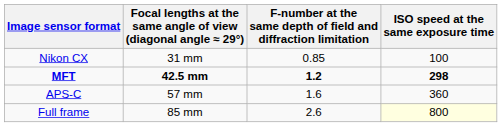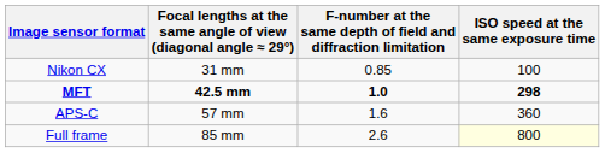MFT | column 3: 1.2 -> 1.0
